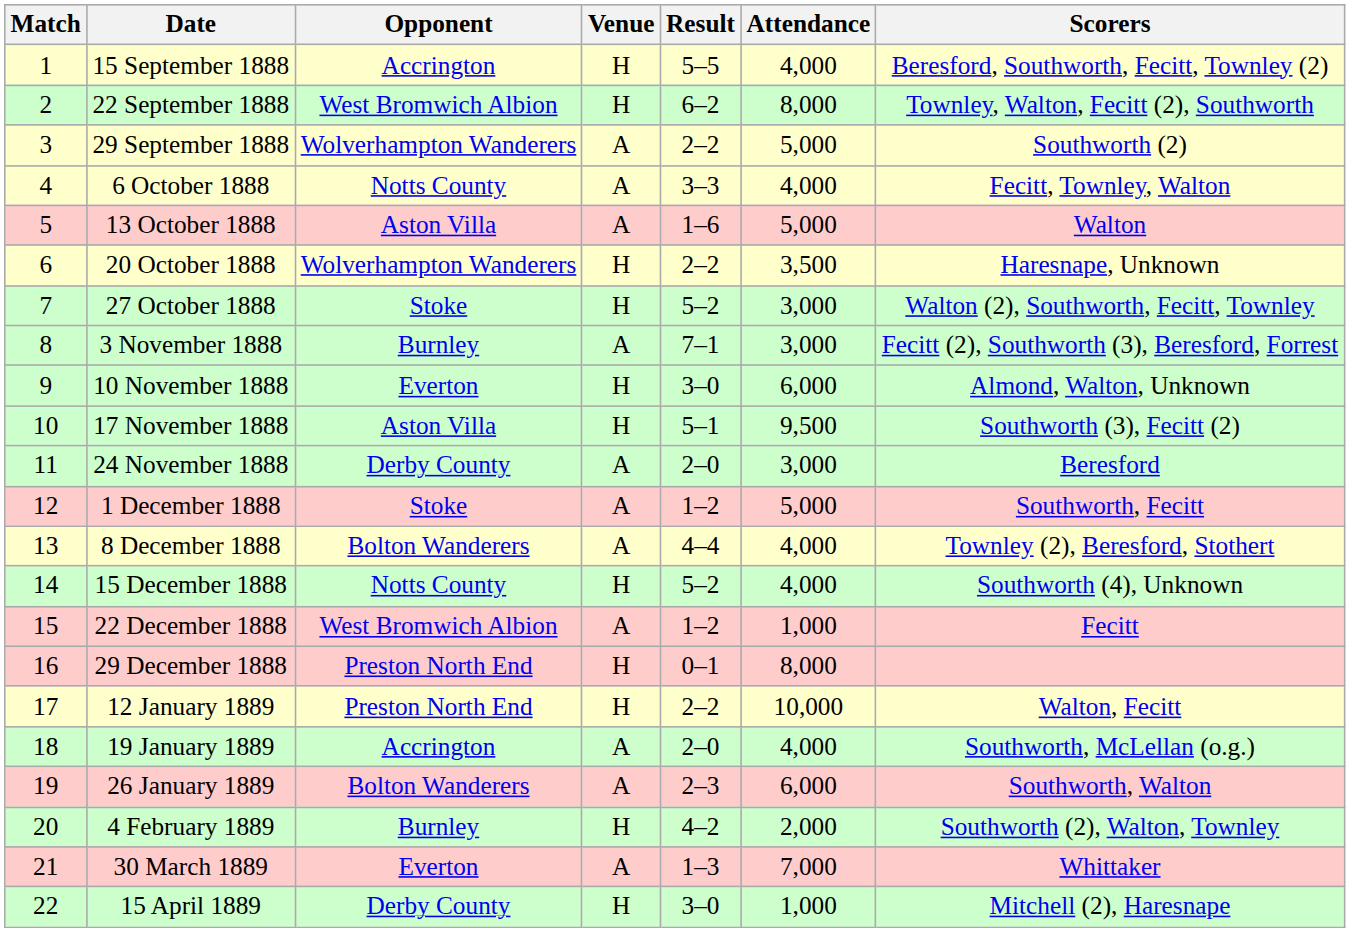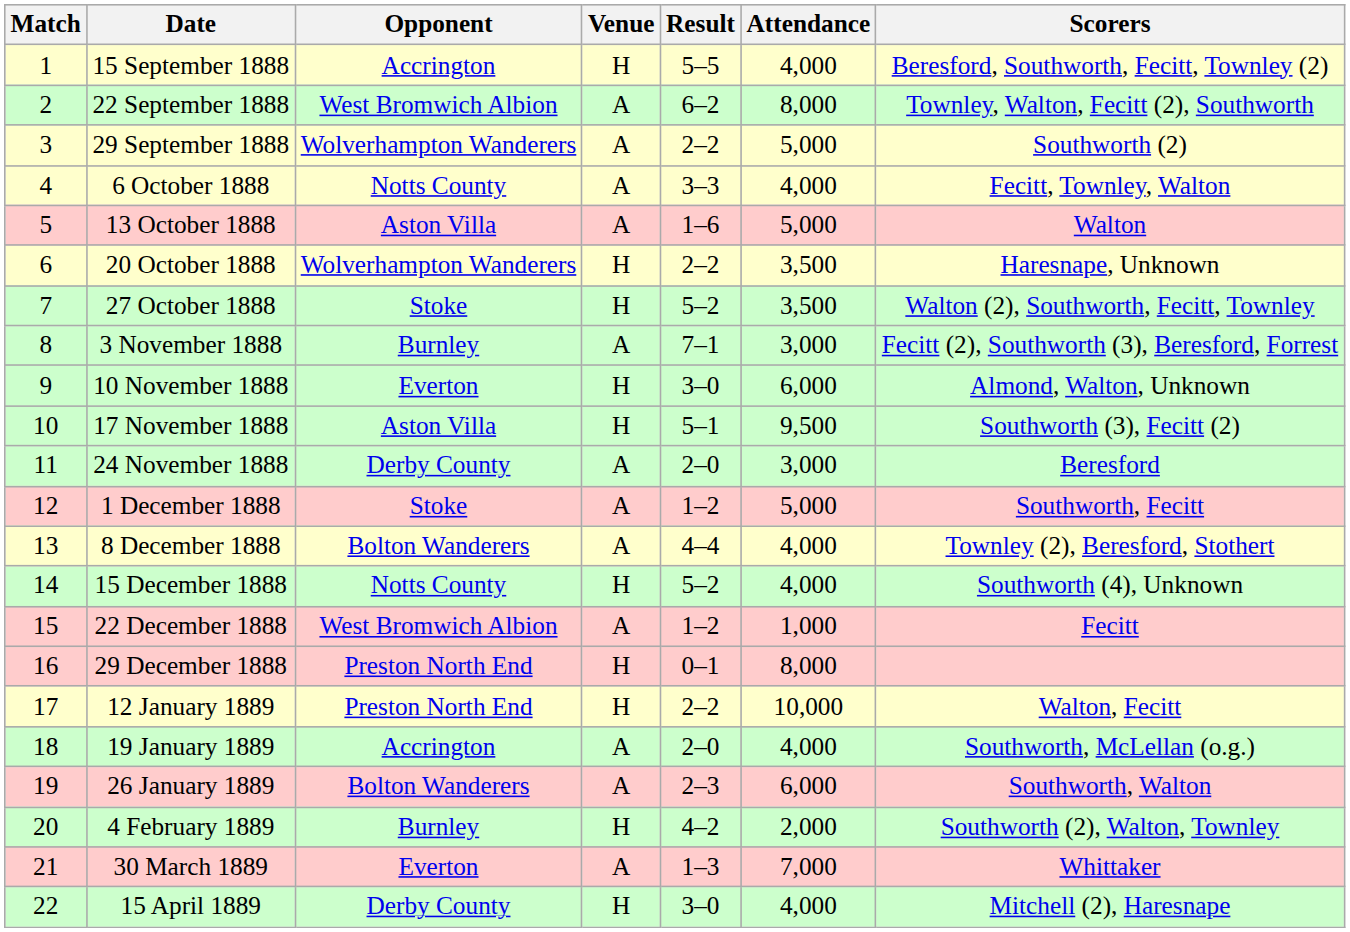22 September 1888 | Venue: H -> A
27 October 1888 | Attendance: 3,000 -> 3,500
15 April 1889 | Attendance: 1,000 -> 4,000
